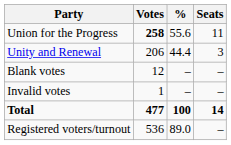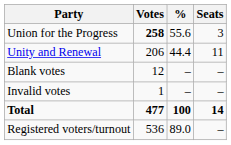Union for the Progress | Seats: 11 -> 3
Unity and Renewal | Seats: 3 -> 11
